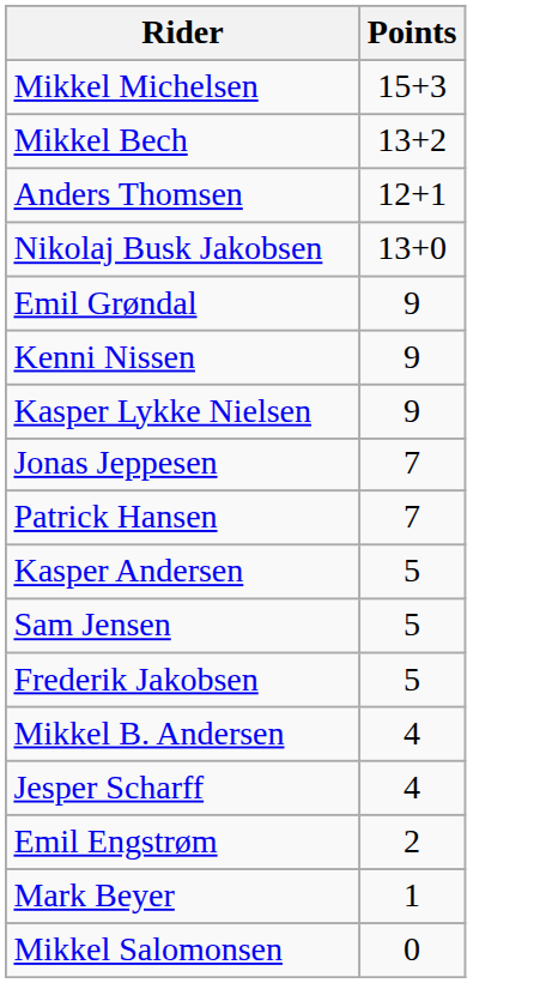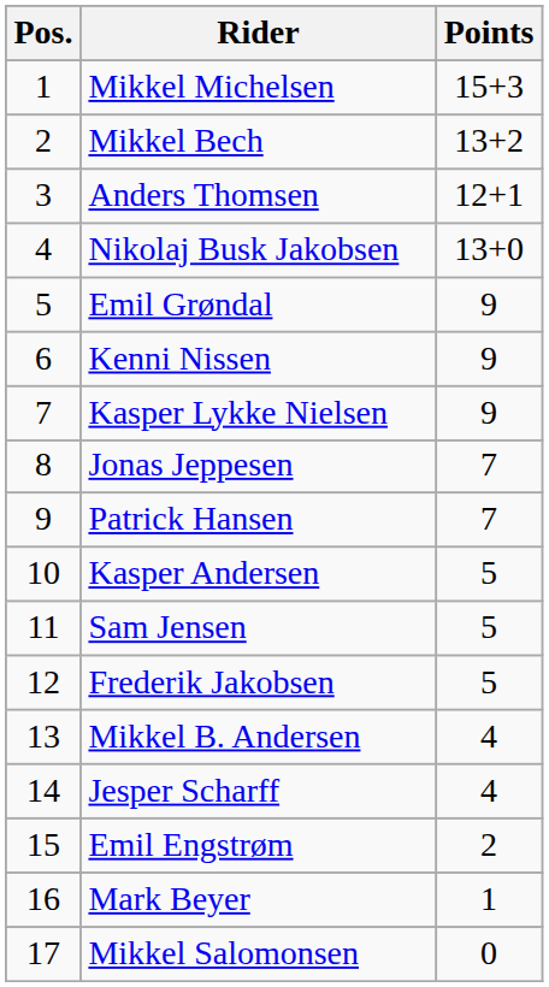+ column: Pos. | 1 | 2 | 3 | 4 | 5 | 6 | 7 | 8 | 9 | 10 | 11 | 12 | 13 | 14 | 15 | 16 | 17
